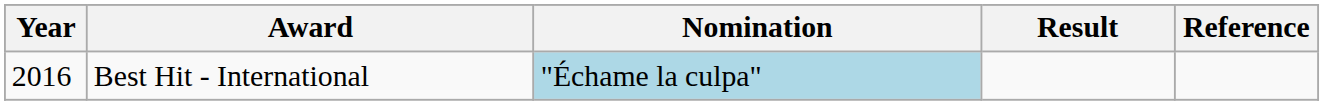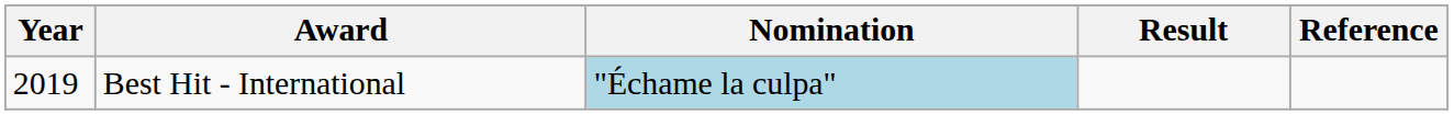Best Hit - International | Year: 2016 -> 2019
